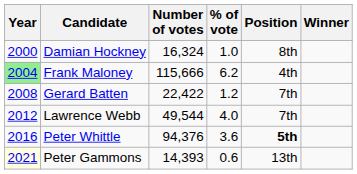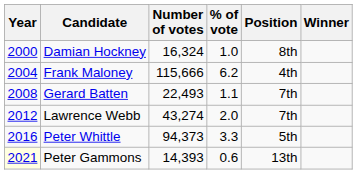Frank Maloney | Year: lightgreen background -> no background
Gerard Batten | Number of votes: 22,422 -> 22,493
Gerard Batten | % of vote: 1.2 -> 1.1
Lawrence Webb | Number of votes: 49,544 -> 43,274
Lawrence Webb | % of vote: 4.0 -> 2.0
Peter Whittle | Number of votes: 94,376 -> 94,373
Peter Whittle | % of vote: 3.6 -> 3.3
Peter Whittle | Position: bold -> normal
